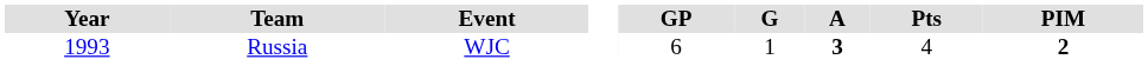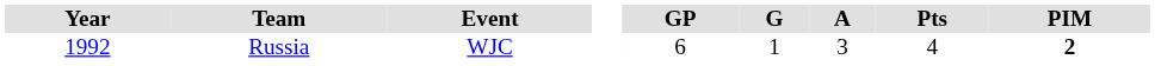Russia | Year: 1993 -> 1992
Russia | A: bold -> normal
